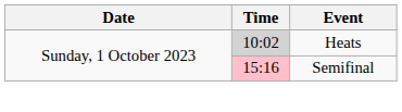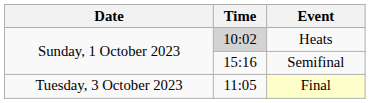Semifinal | Time: pink background -> no background
+ row: Tuesday, 3 October 2023 | 11:05 | Final
